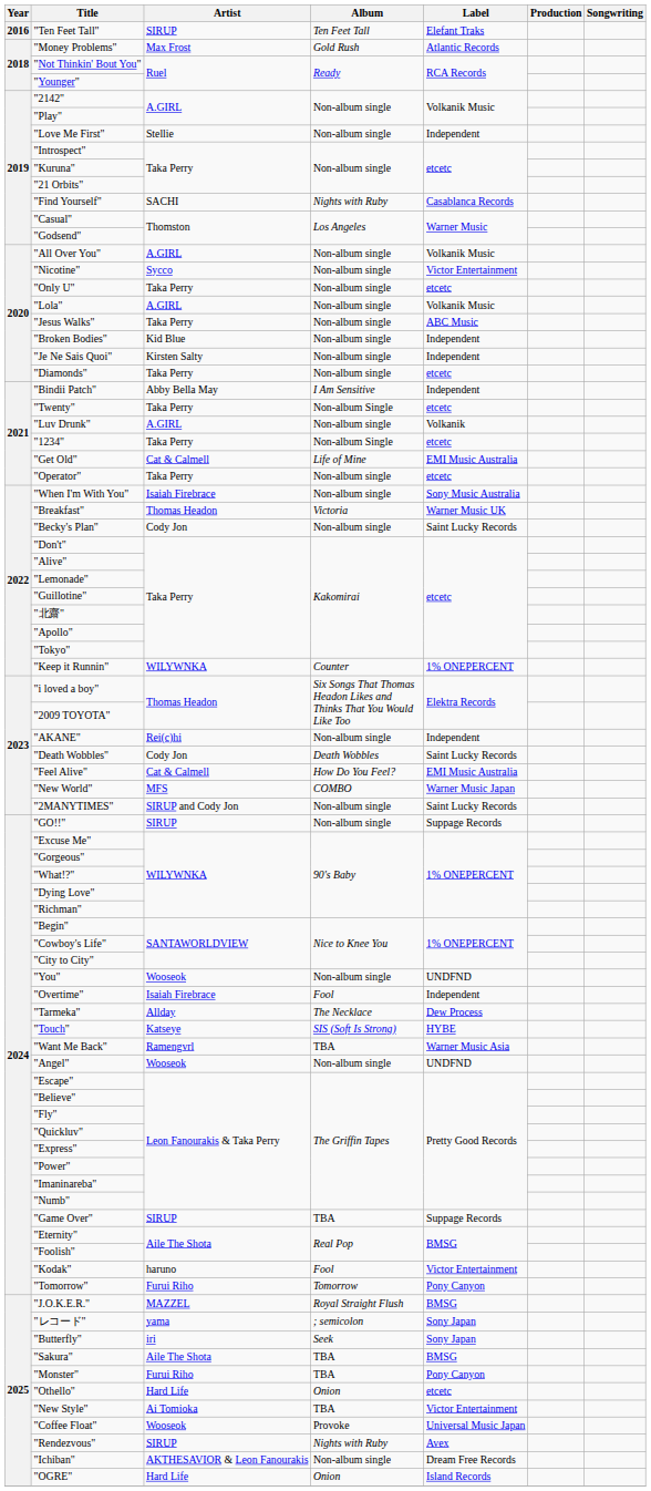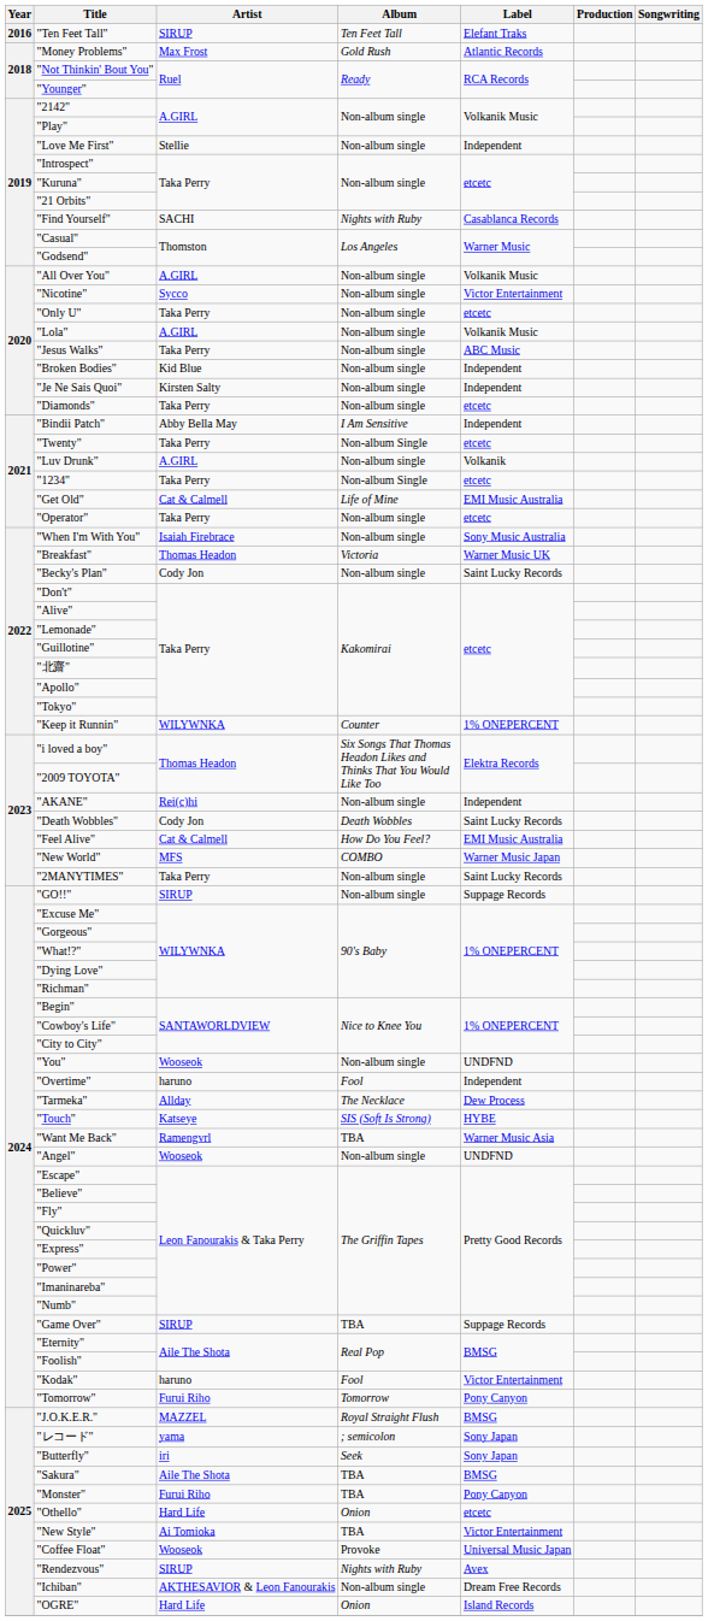"2MANYTIMES" | Artist: SIRUP and Cody Jon -> Taka Perry
"Overtime" | Artist: Isaiah Firebrace -> haruno
